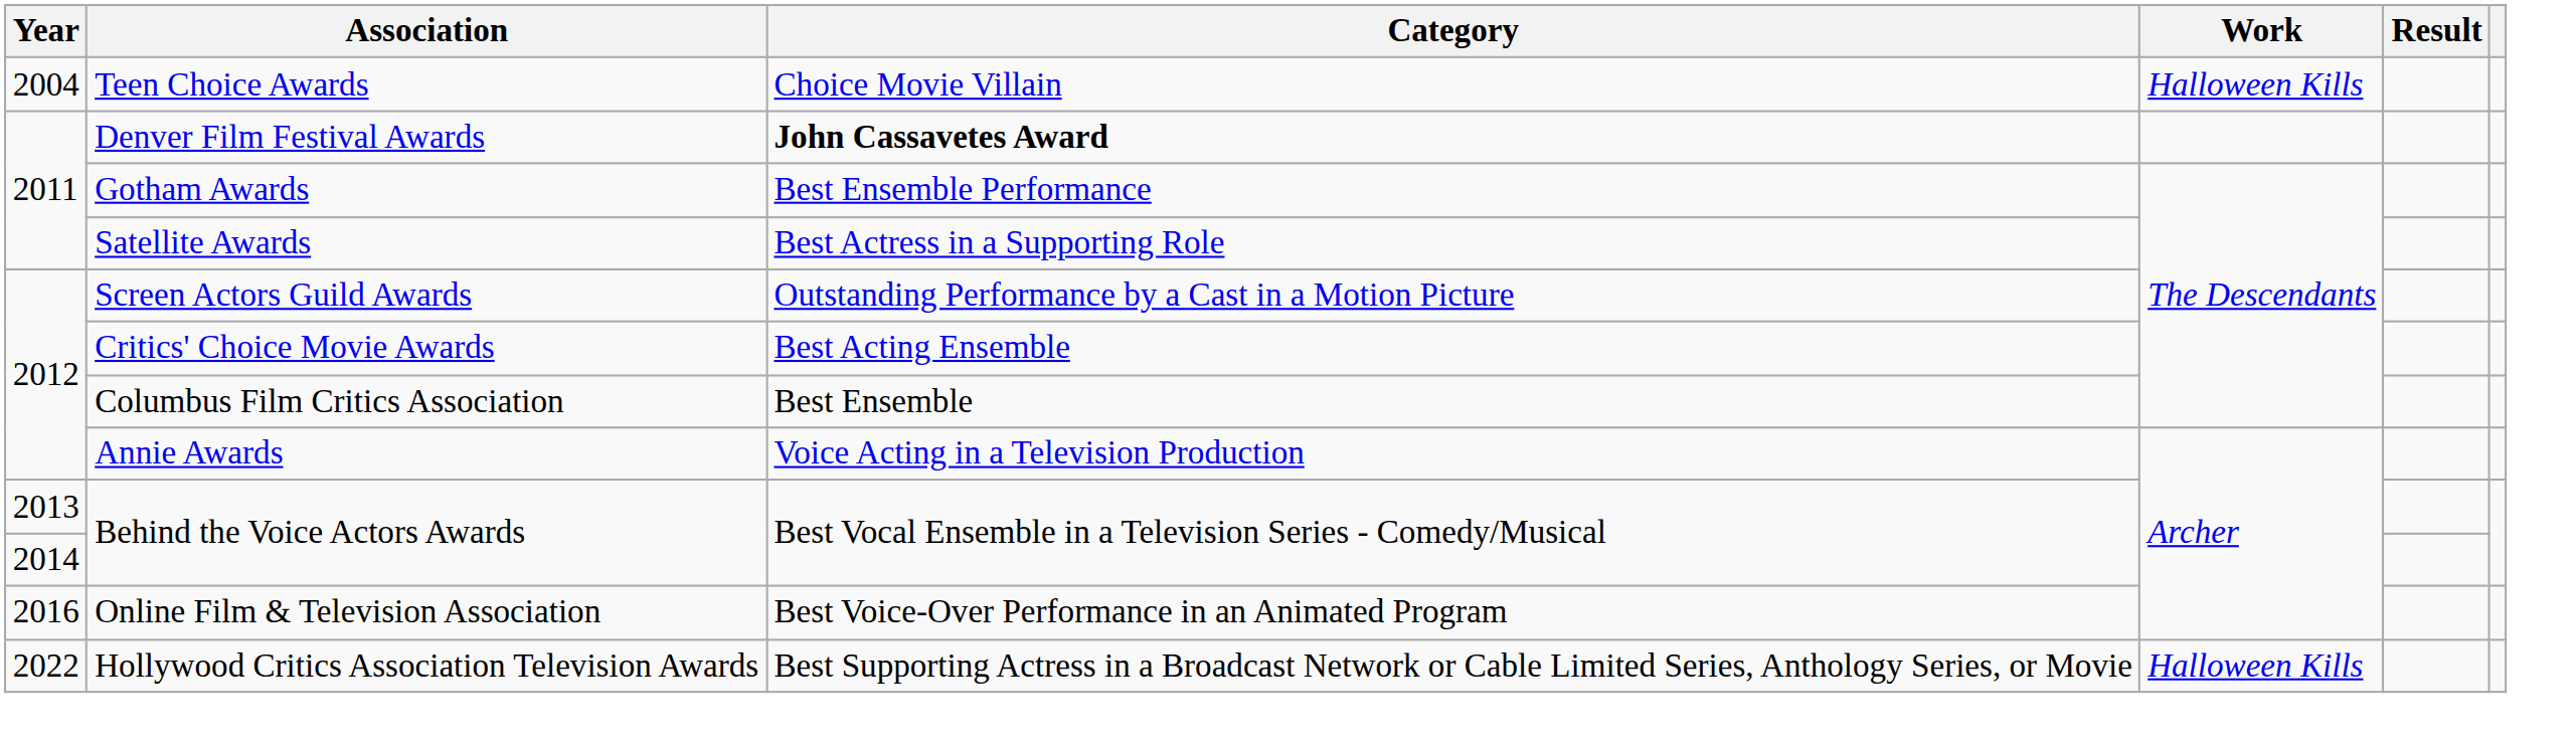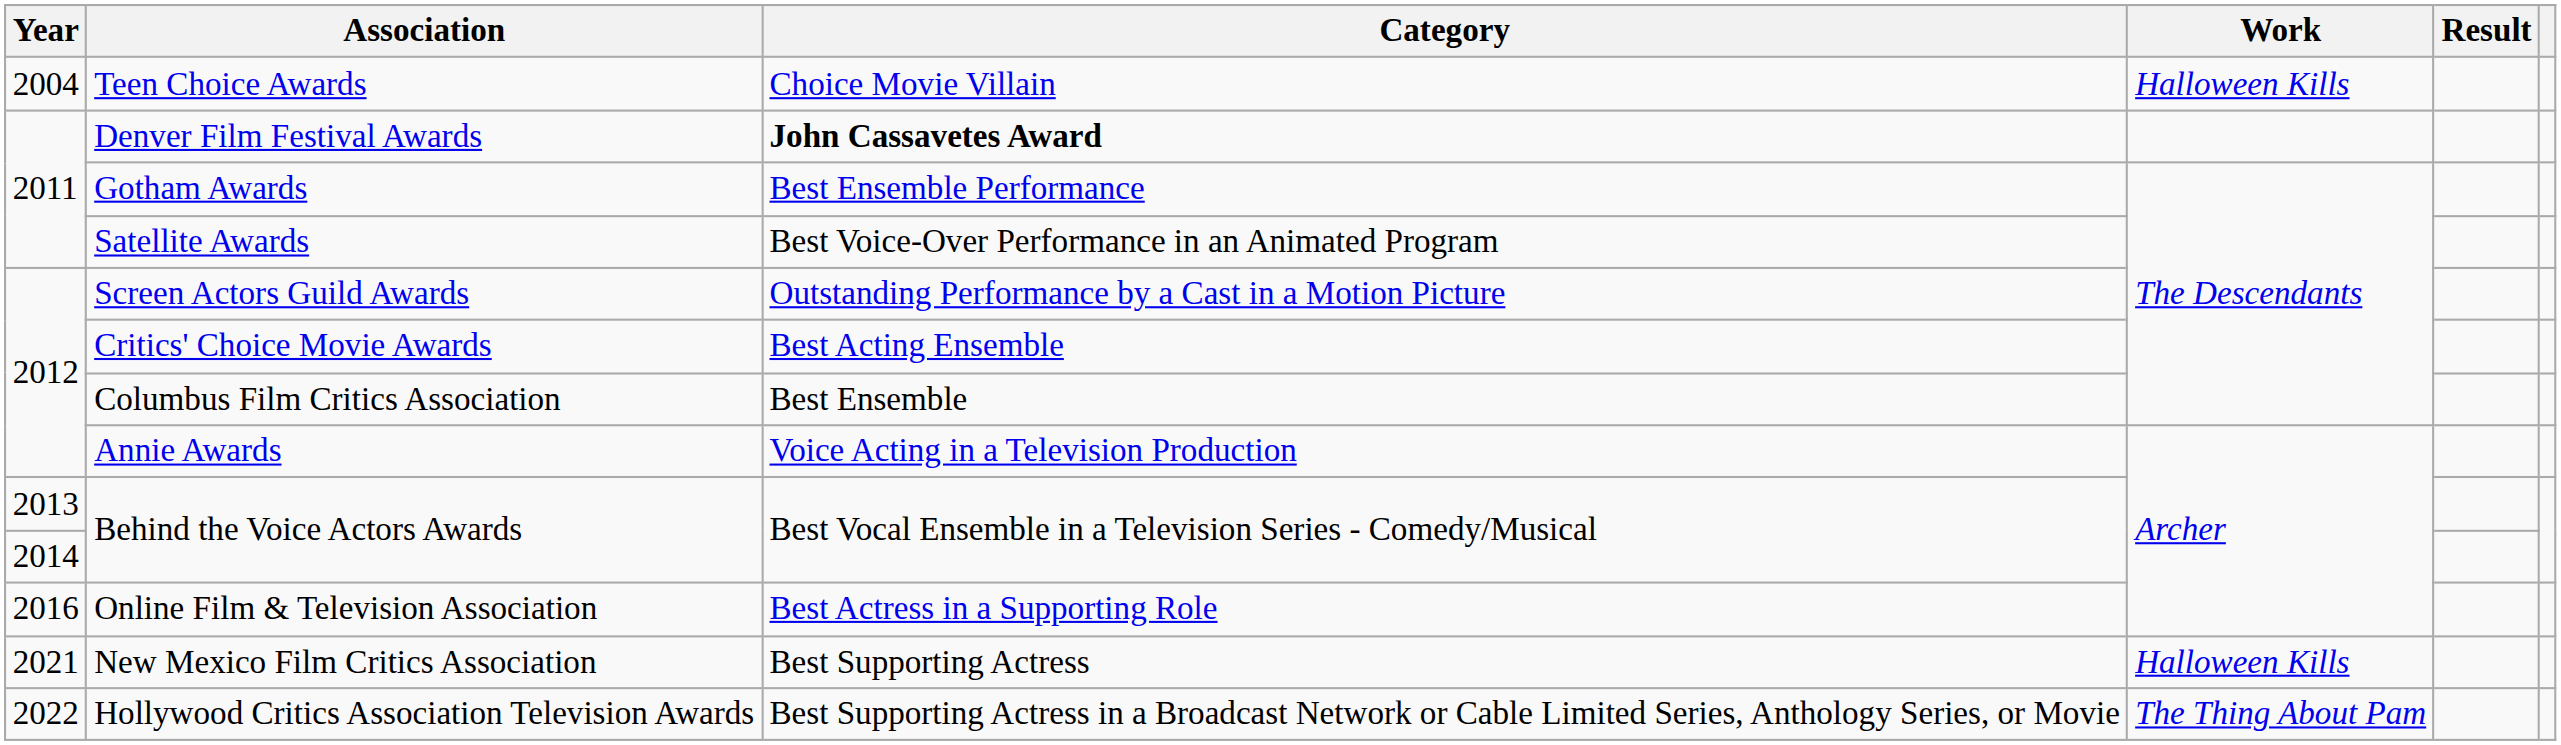Satellite Awards | Category: Best Actress in a Supporting Role -> Best Voice-Over Performance in an Animated Program
Online Film & Television Association | Category: Best Voice-Over Performance in an Animated Program -> Best Actress in a Supporting Role
+ row: 2021 | New Mexico Film Critics Association | Best Supporting Actress | Halloween Kills
Hollywood Critics Association Television Awards | Work: Halloween Kills -> The Thing About Pam
